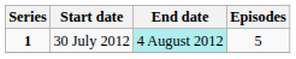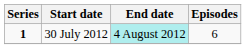30 July 2012 | Episodes: 5 -> 6
